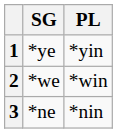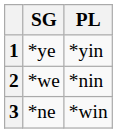2 | PL: *win -> *nin
3 | PL: *nin -> *win
